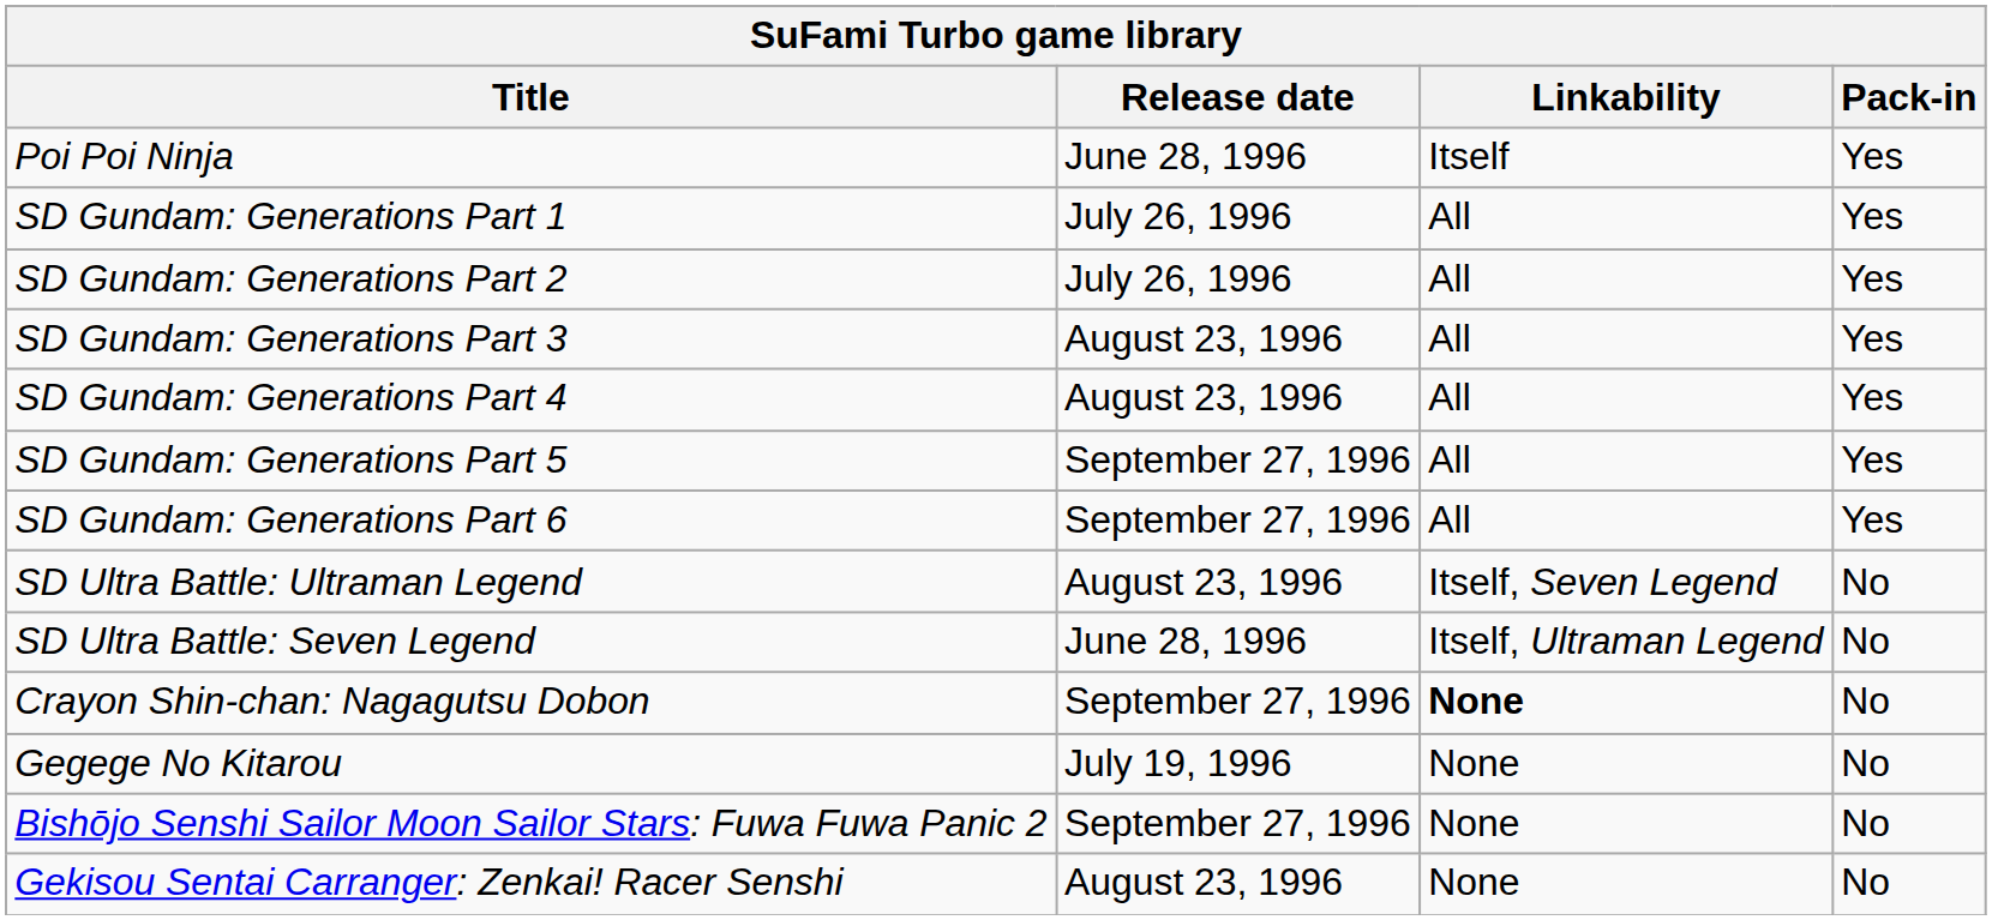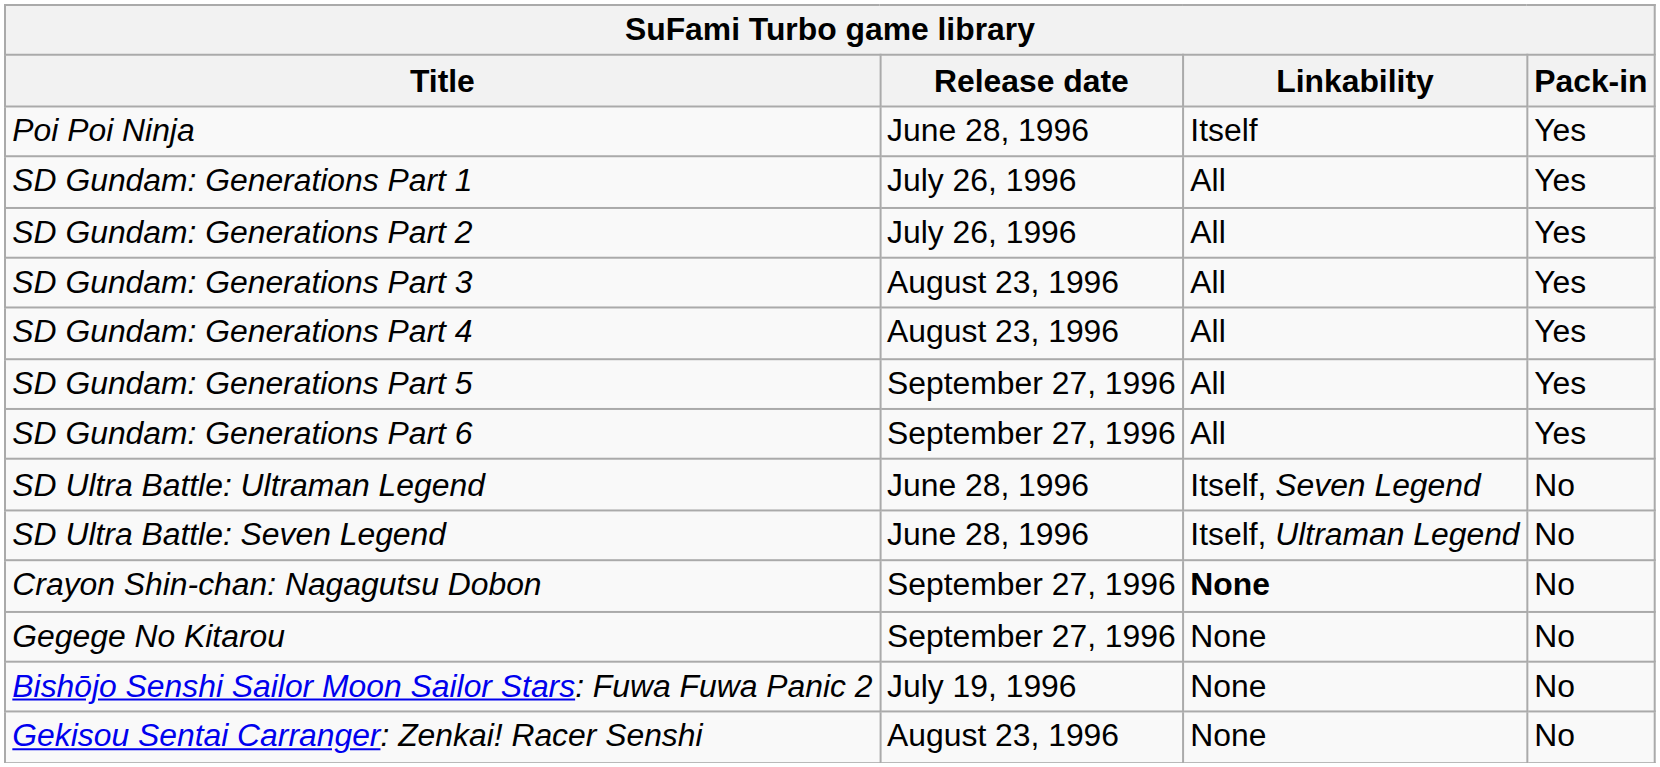SD Ultra Battle: Ultraman Legend | Release date: August 23, 1996 -> June 28, 1996
Gegege No Kitarou | Release date: July 19, 1996 -> September 27, 1996
Bishōjo Senshi Sailor Moon Sailor Stars: Fuwa Fuwa Panic 2 | Release date: September 27, 1996 -> July 19, 1996
